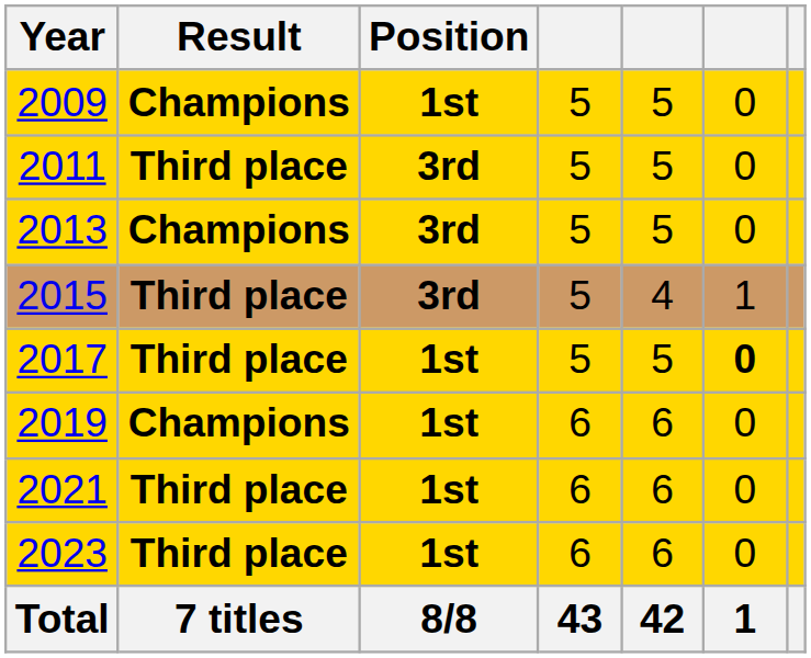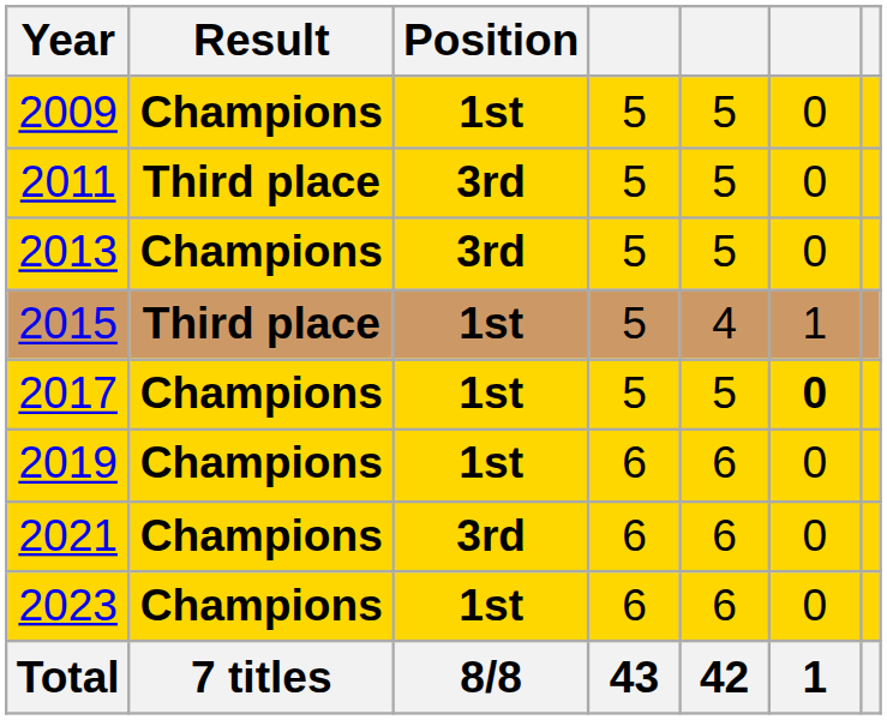2015 | Position: 3rd -> 1st
2017 | Result: Third place -> Champions
2021 | Result: Third place -> Champions
2021 | Position: 1st -> 3rd
2023 | Result: Third place -> Champions
